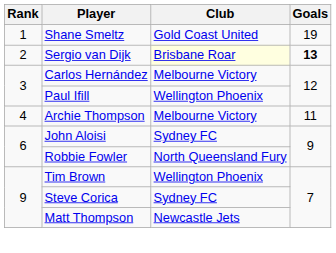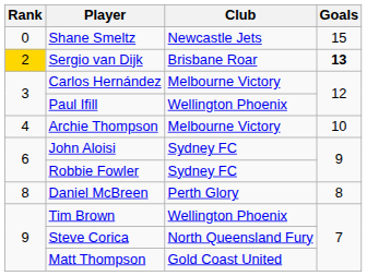Shane Smeltz | Rank: 1 -> 0
Shane Smeltz | Club: Gold Coast United -> Newcastle Jets
Shane Smeltz | Goals: 19 -> 15
Sergio van Dijk | Rank: no background -> gold background
Sergio van Dijk | Club: lightyellow background -> no background
Archie Thompson | Goals: 11 -> 10
Robbie Fowler | Club: North Queensland Fury -> Sydney FC
+ row: 8 | Daniel McBreen | Perth Glory | 8
Steve Corica | Club: Sydney FC -> North Queensland Fury
Matt Thompson | Club: Newcastle Jets -> Gold Coast United
